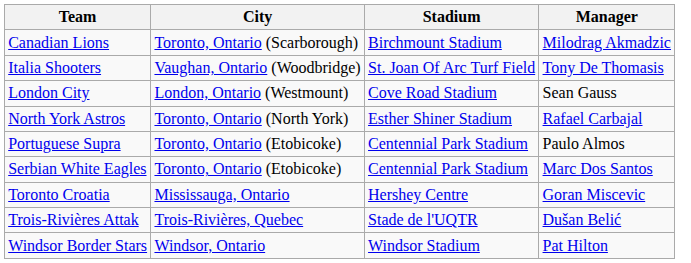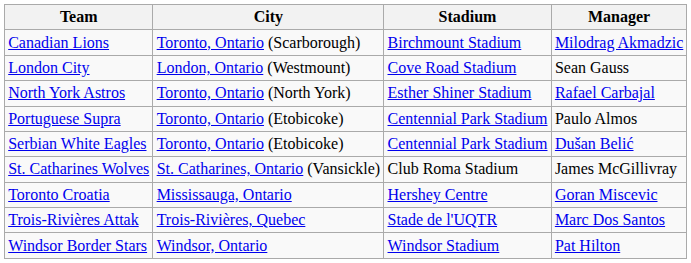- row: Italia Shooters | Vaughan, Ontario (Woodbridge) | St. Joan Of Arc Turf Field | Tony De Thomasis
Serbian White Eagles | Manager: Marc Dos Santos -> Dušan Belić
+ row: St. Catharines Wolves | St. Catharines, Ontario (Vansickle) | Club Roma Stadium | James McGillivray
Trois-Rivières Attak | Manager: Dušan Belić -> Marc Dos Santos
